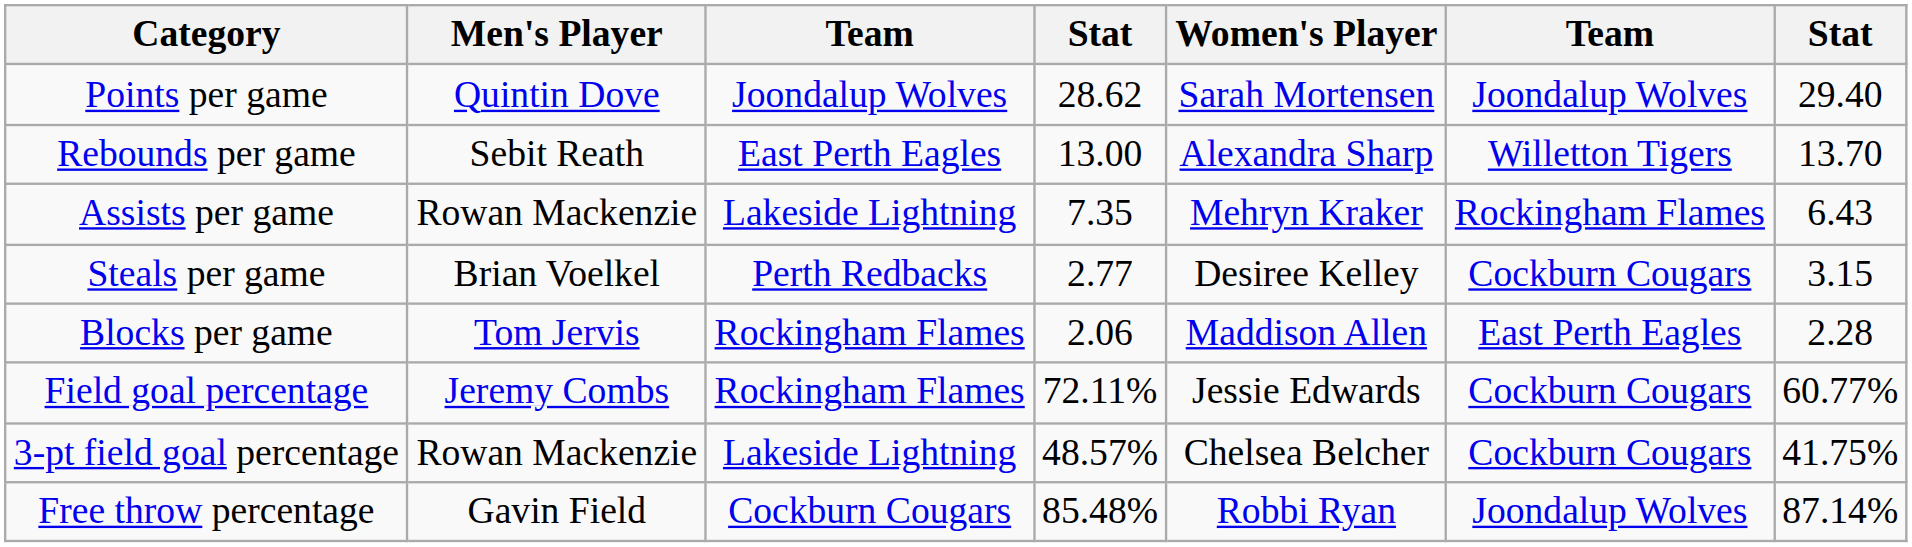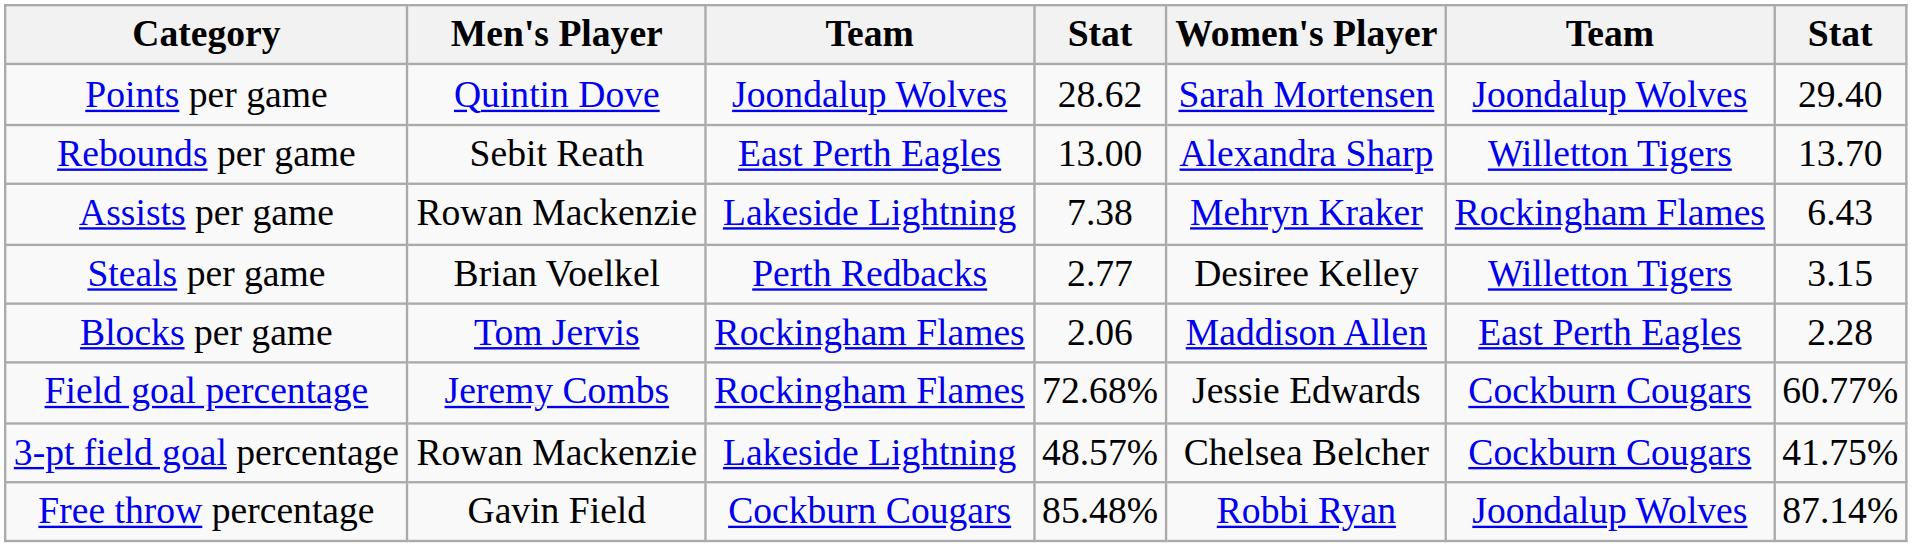Assists per game | column 4: 7.35 -> 7.38
Steals per game | column 6: Cockburn Cougars -> Willetton Tigers
Field goal percentage | column 4: 72.11% -> 72.68%
